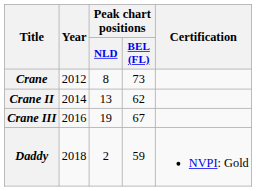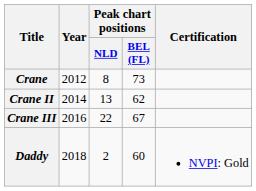Crane III | Peak chart positions / NLD: 19 -> 22
Daddy | Peak chart positions / BEL (FL): 59 -> 60
